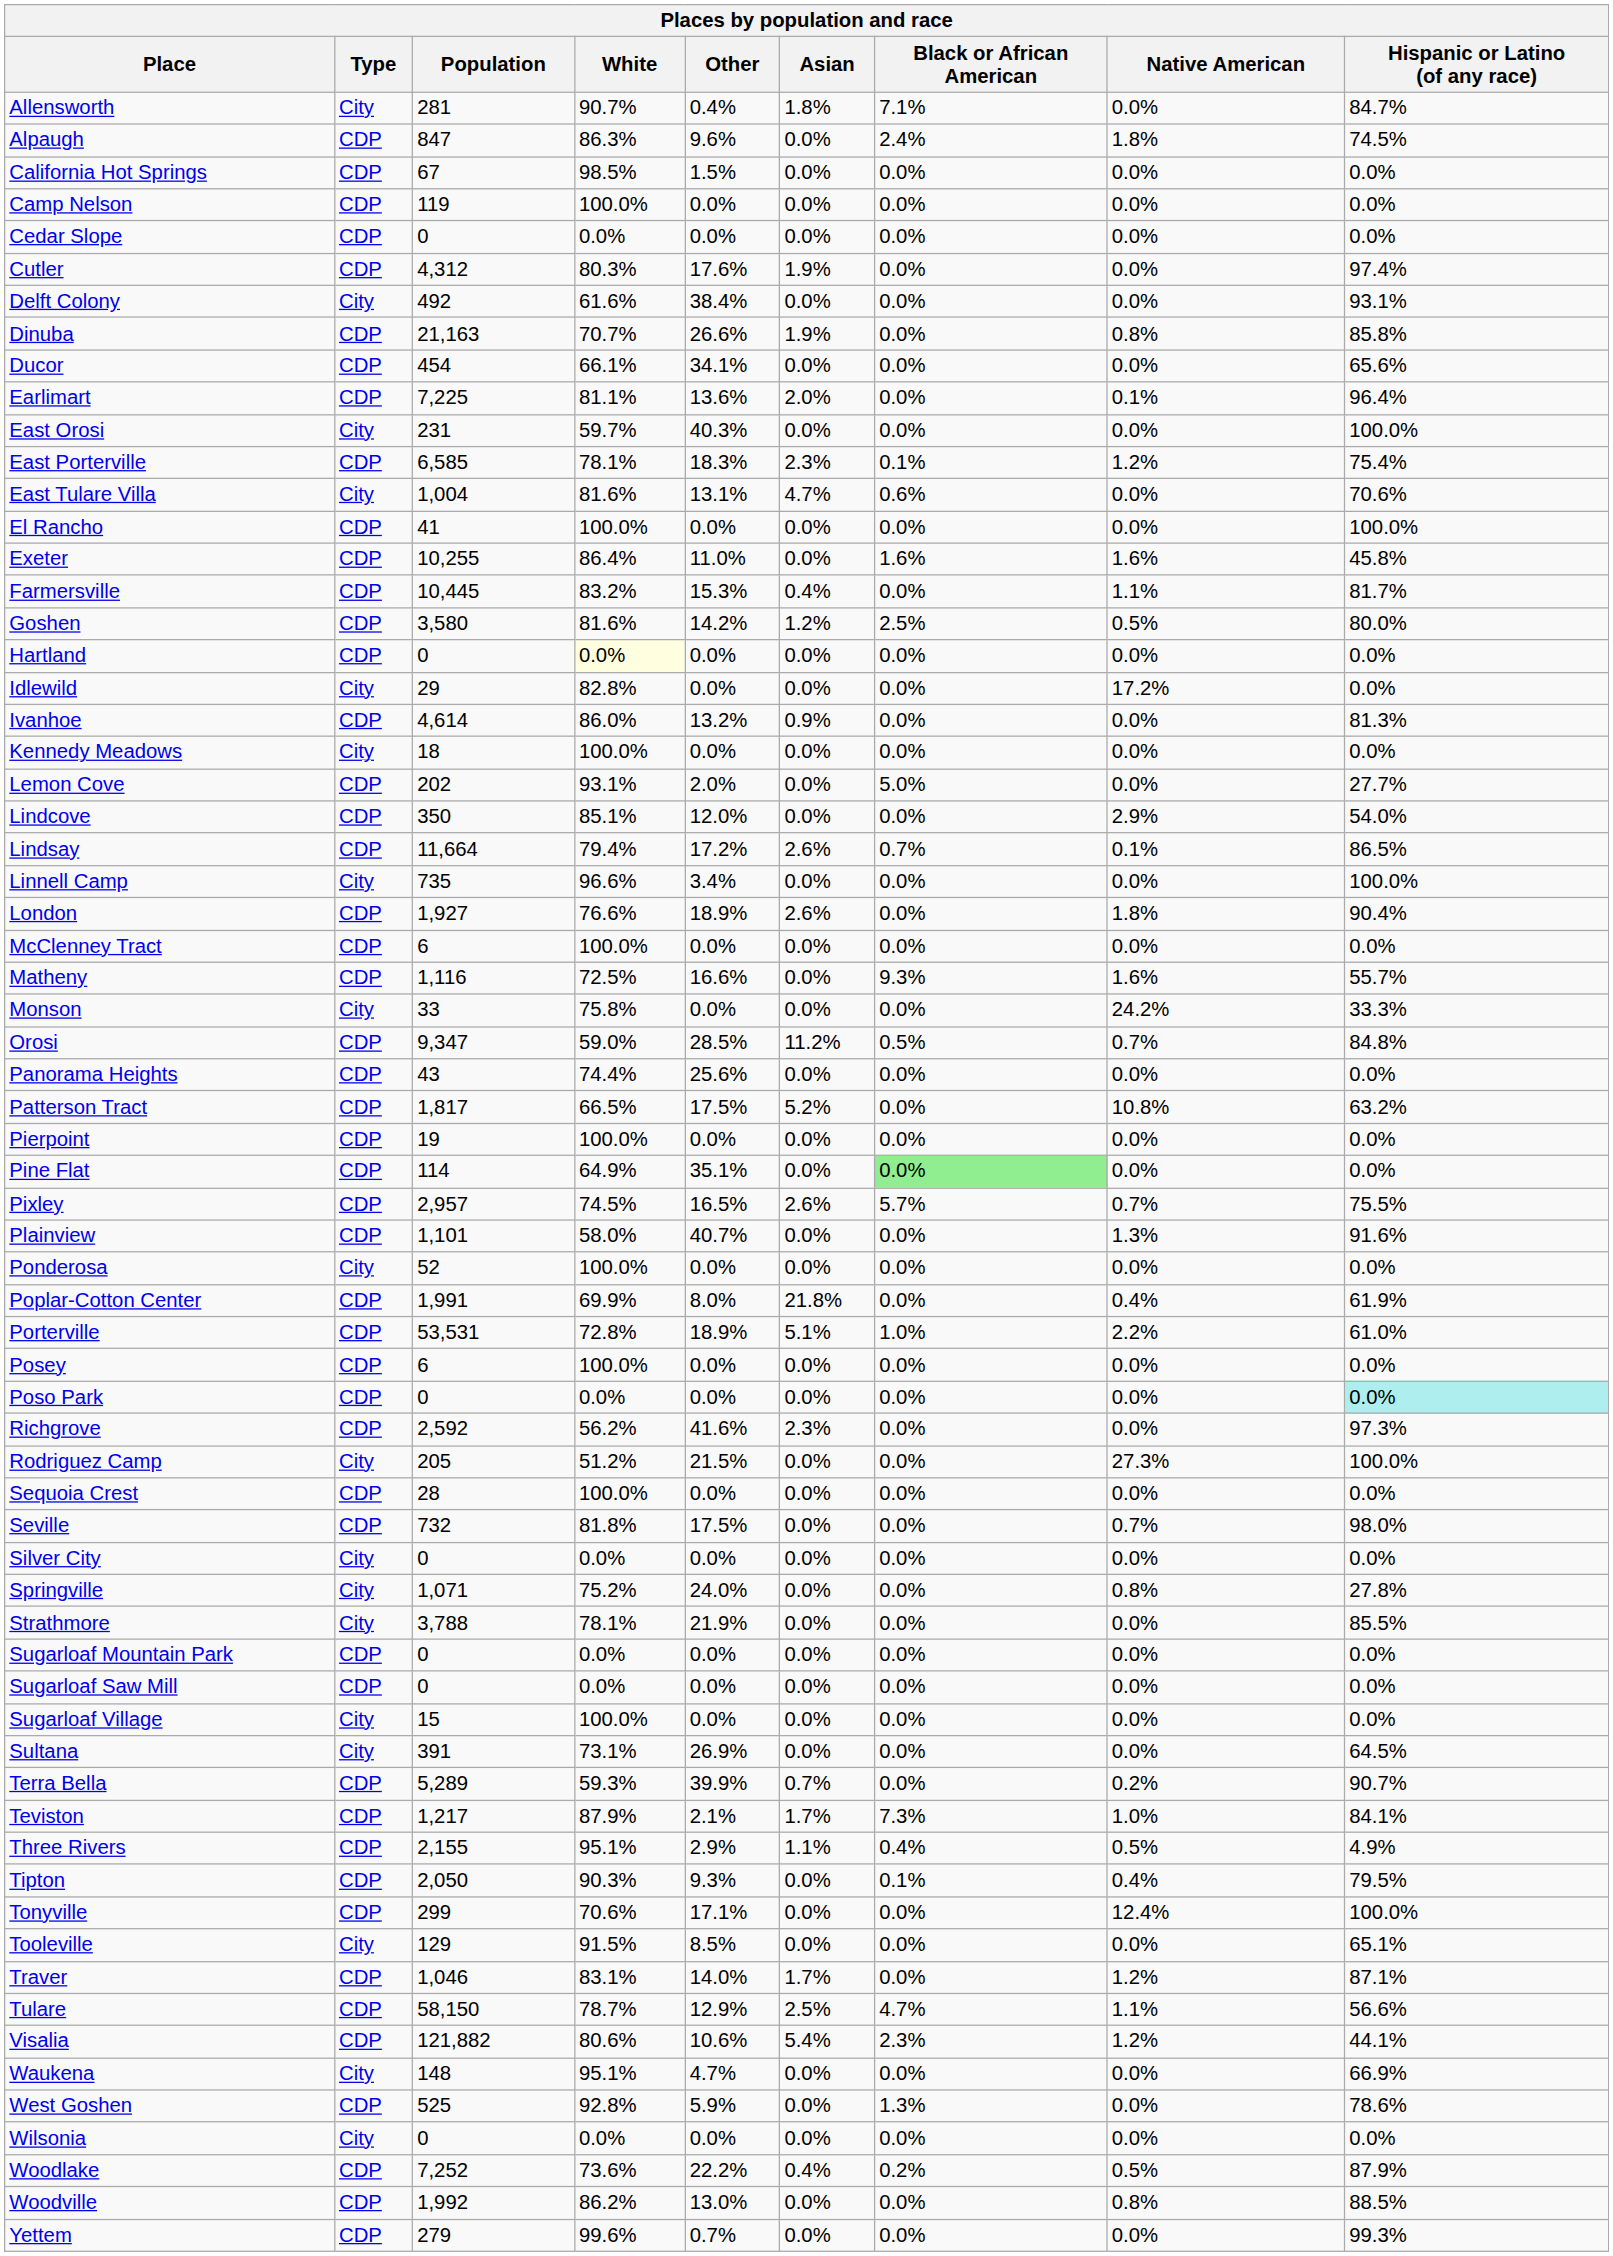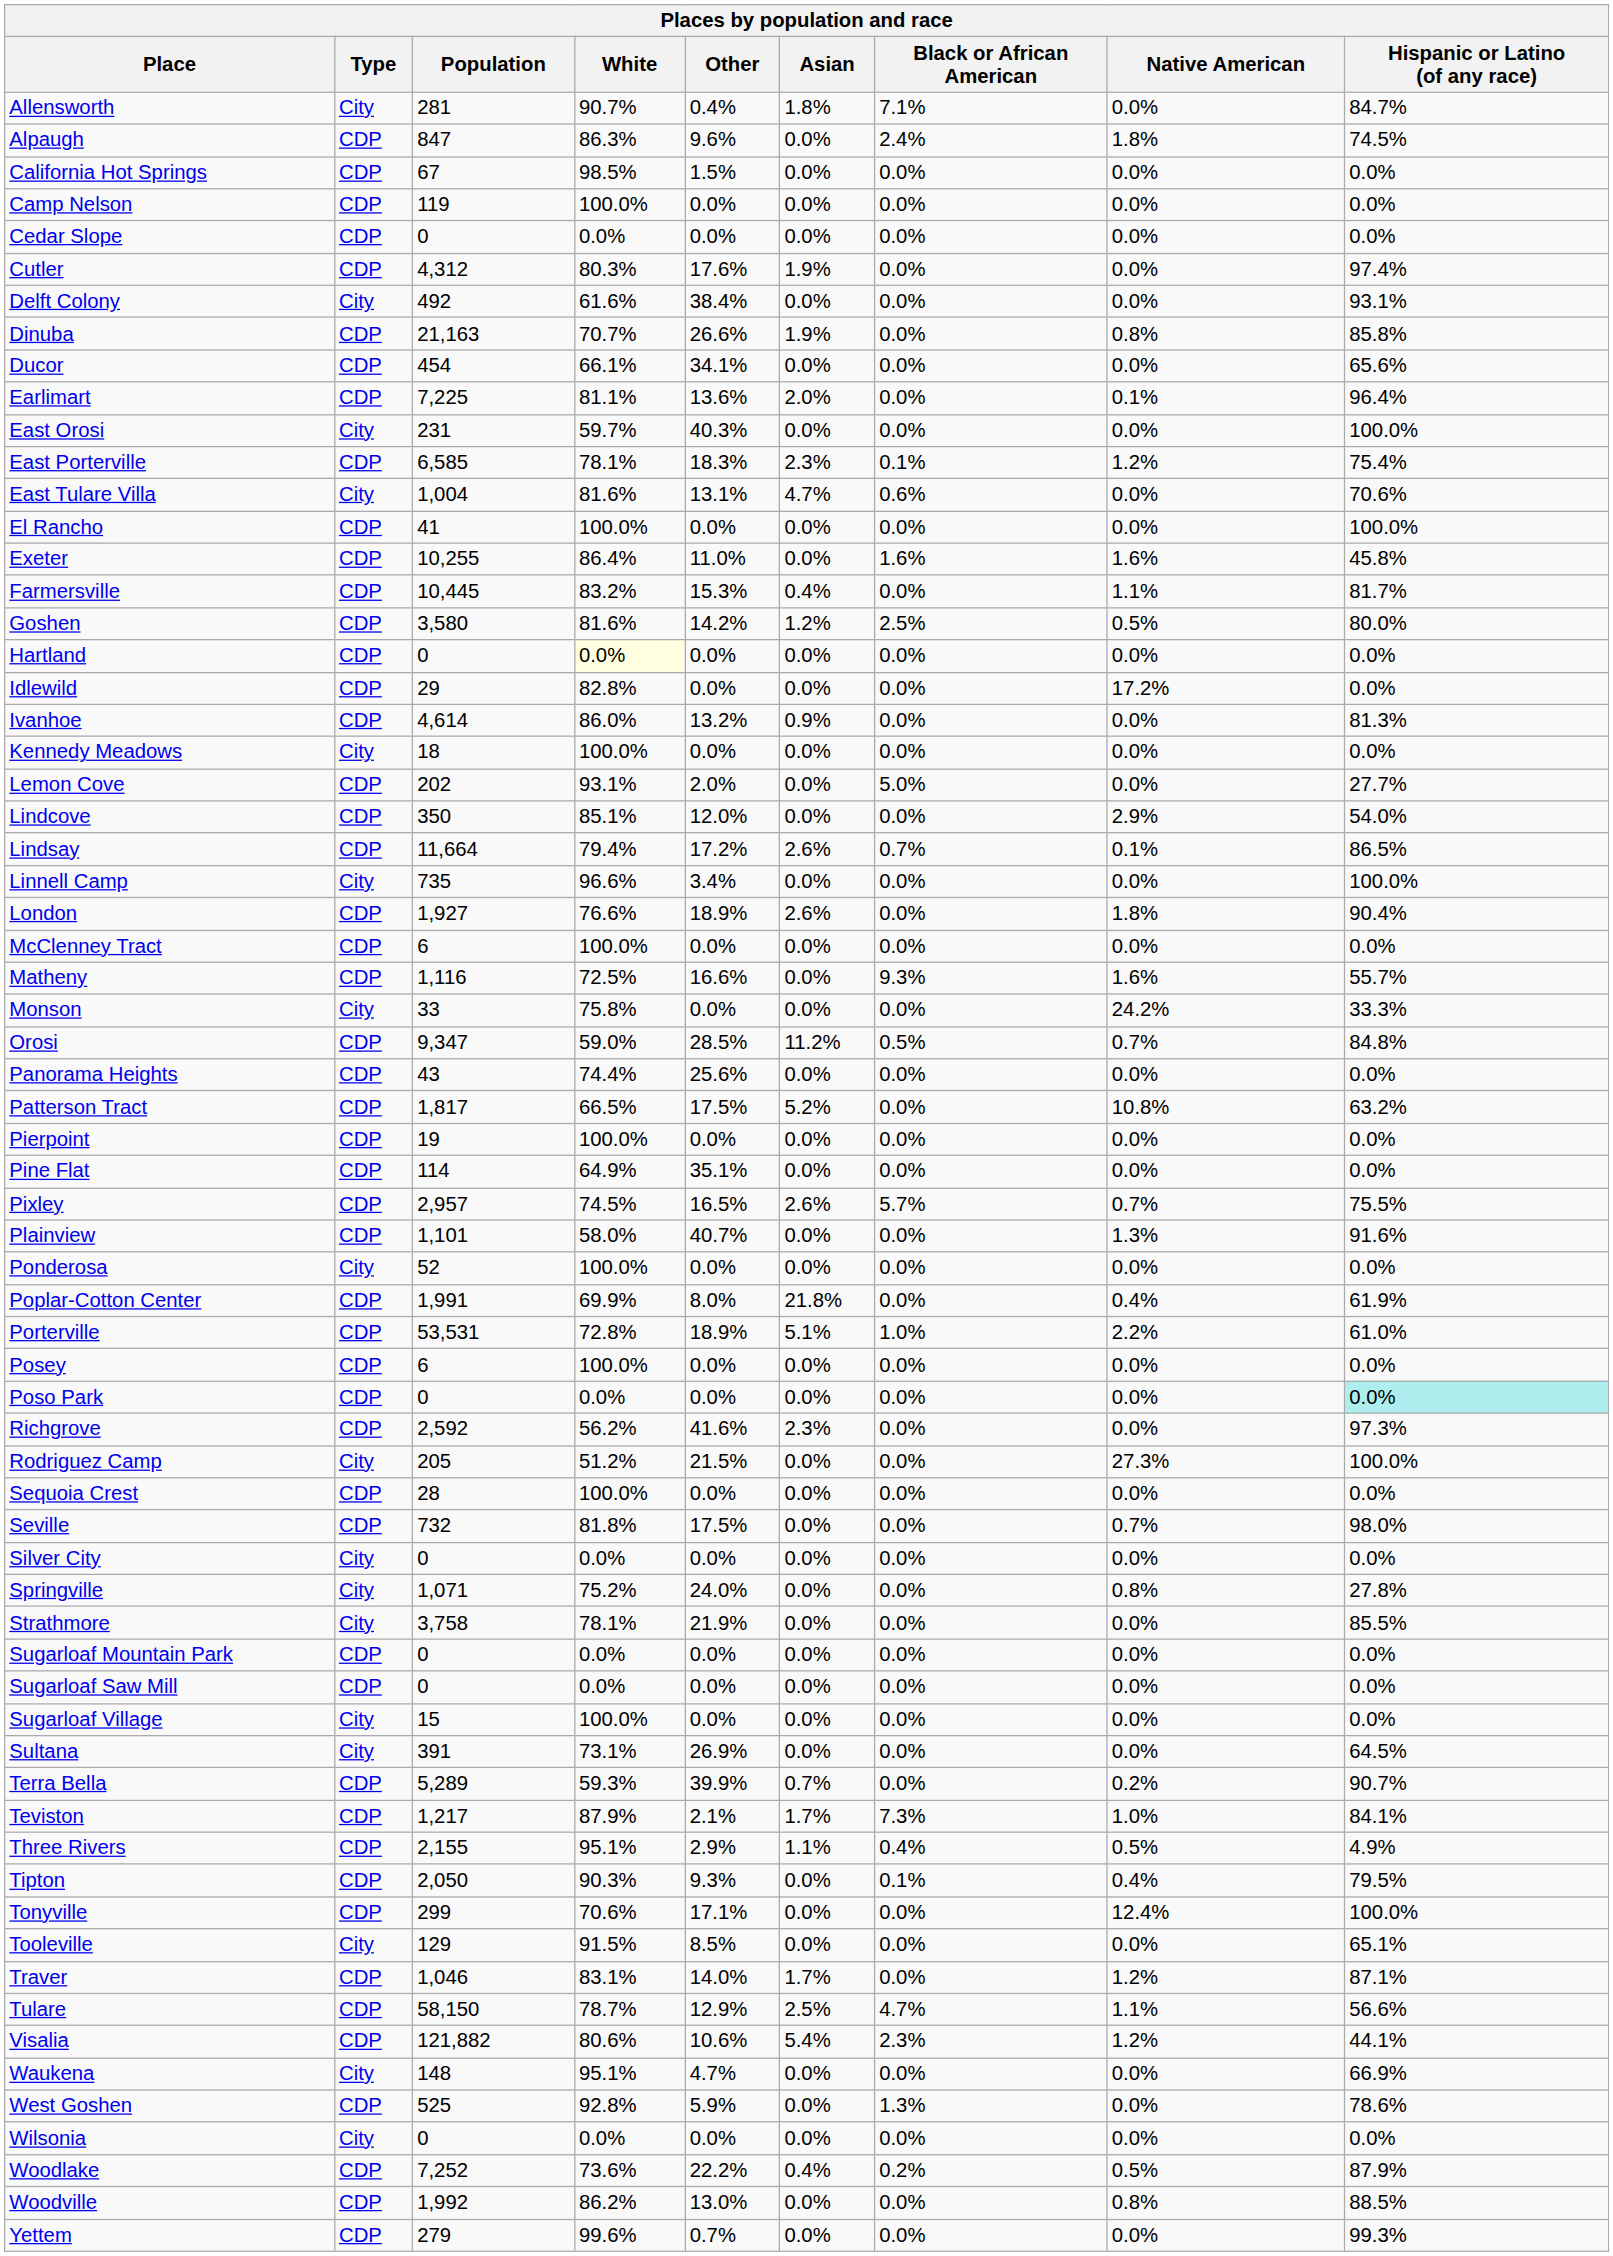Idlewild | Type: City -> CDP
Pine Flat | Black or African American: lightgreen background -> no background
Strathmore | Population: 3,788 -> 3,758
